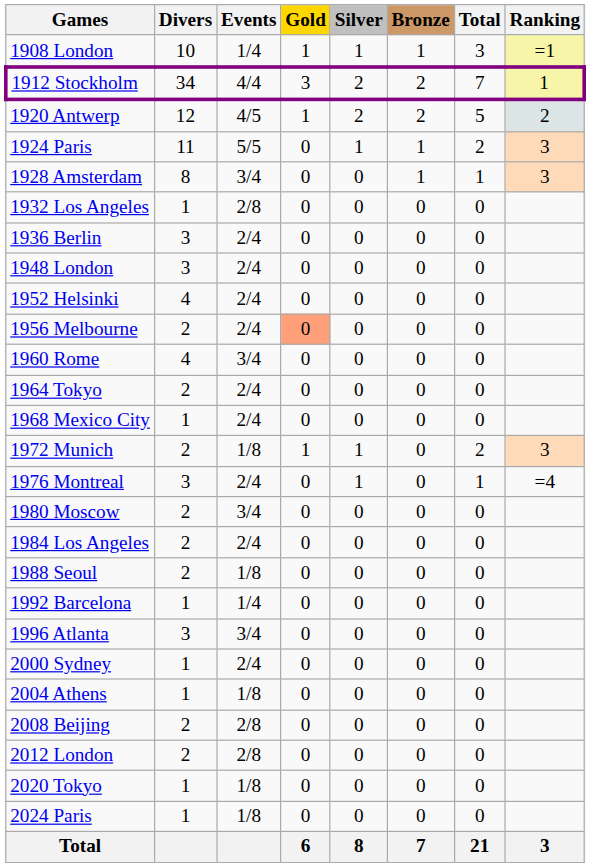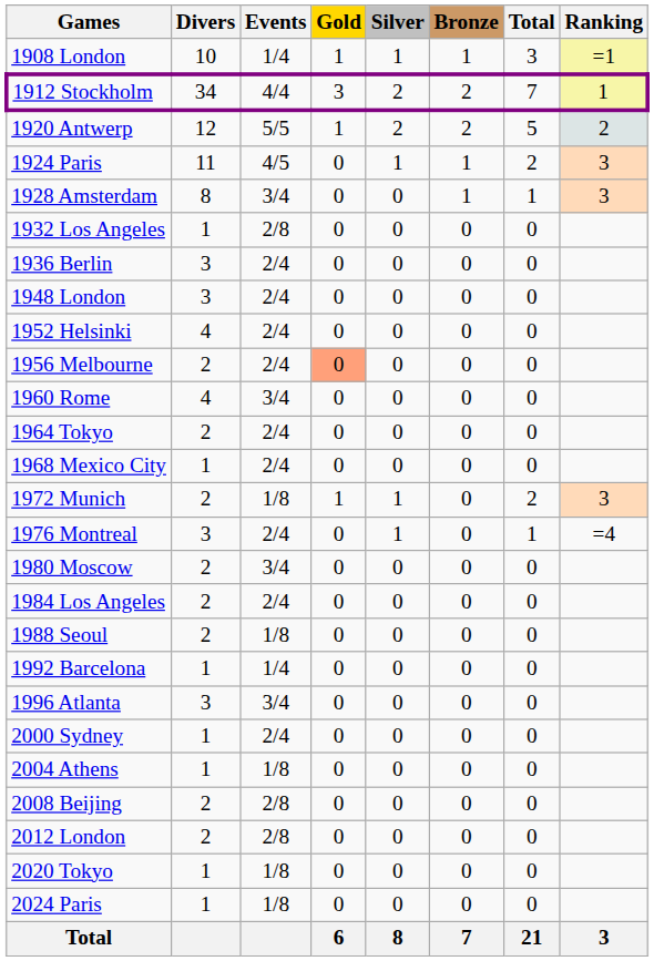1920 Antwerp | Events: 4/5 -> 5/5
1924 Paris | Events: 5/5 -> 4/5
